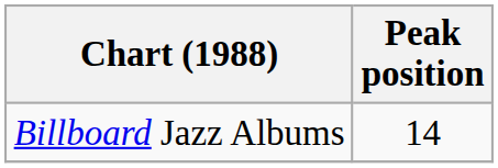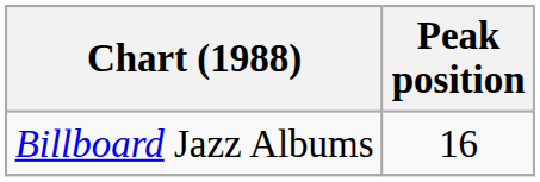Billboard Jazz Albums | Peak position: 14 -> 16
